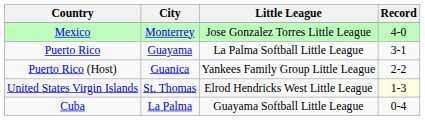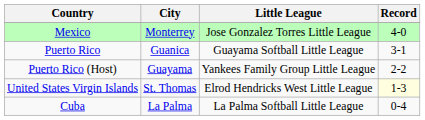Puerto Rico | City: Guayama -> Guanica
Puerto Rico | Little League: La Palma Softball Little League -> Guayama Softball Little League
Puerto Rico (Host) | City: Guanica -> Guayama
Cuba | Little League: Guayama Softball Little League -> La Palma Softball Little League
